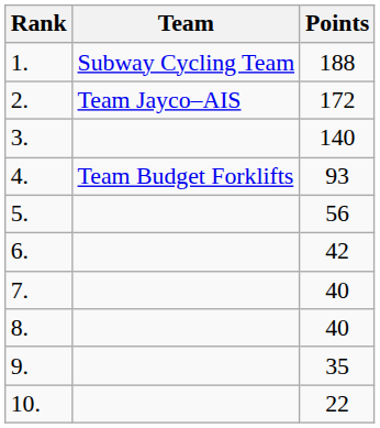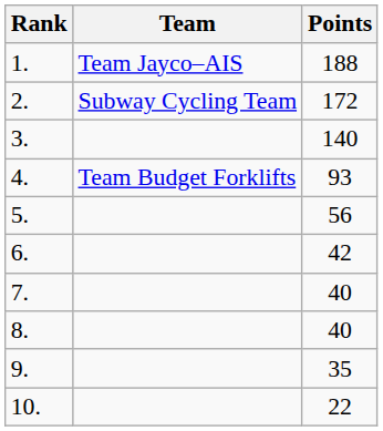1. | Team: Subway Cycling Team -> Team Jayco–AIS
2. | Team: Team Jayco–AIS -> Subway Cycling Team
